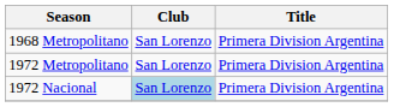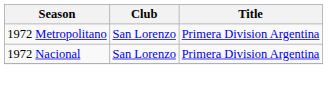- row: 1968 Metropolitano | San Lorenzo | Primera Division Argentina
1972 Nacional | Club: lightblue background -> no background
